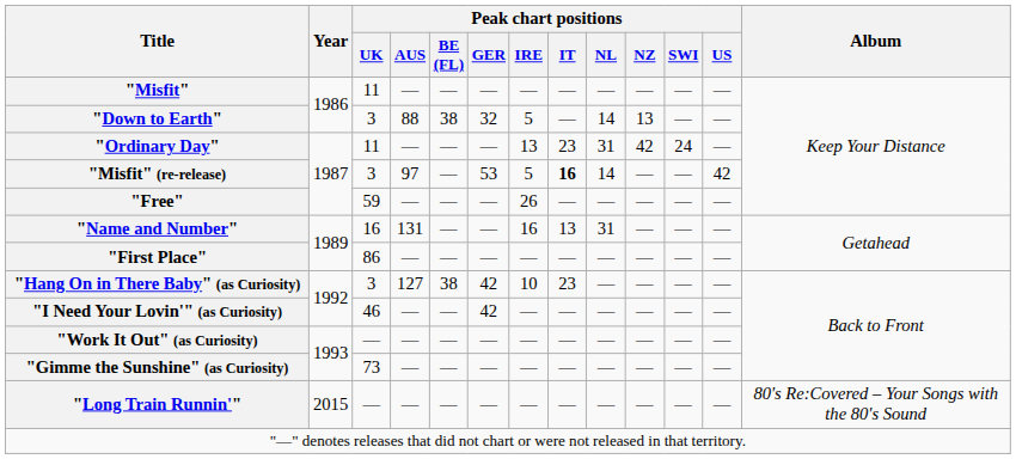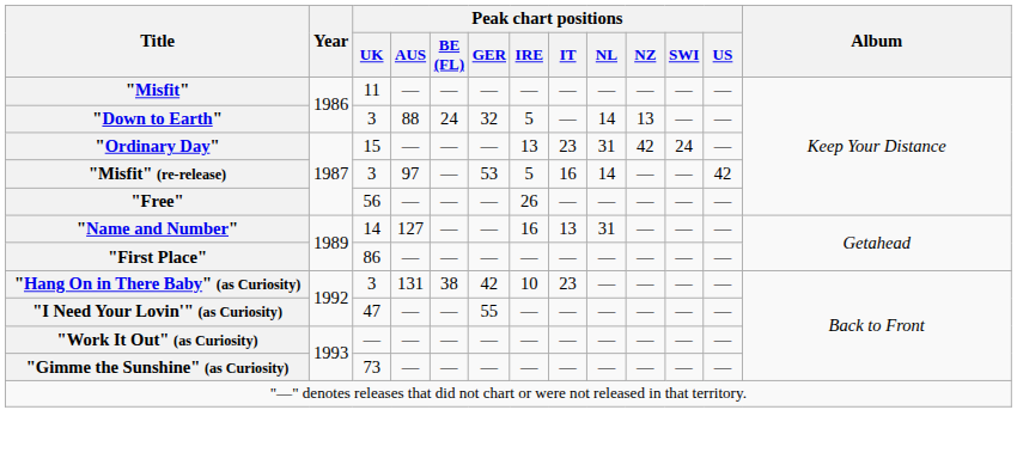"Down to Earth" | Peak chart positions / BE (FL): 38 -> 24
"Ordinary Day" | Peak chart positions / UK: 11 -> 15
"Misfit" (re-release) | Peak chart positions / IT: bold -> normal
"Free" | Peak chart positions / UK: 59 -> 56
"Name and Number" | Peak chart positions / UK: 16 -> 14
"Name and Number" | Peak chart positions / AUS: 131 -> 127
"Hang On in There Baby" (as Curiosity) | Peak chart positions / AUS: 127 -> 131
"I Need Your Lovin'" (as Curiosity) | Peak chart positions / UK: 46 -> 47
"I Need Your Lovin'" (as Curiosity) | Peak chart positions / GER: 42 -> 55
- row: "Long Train Runnin'" | 2015 | — | — | — | — | — | — | — | — | — | — | 80's Re:Covered – Your Songs with the 80's Sound
